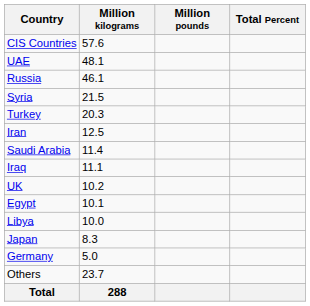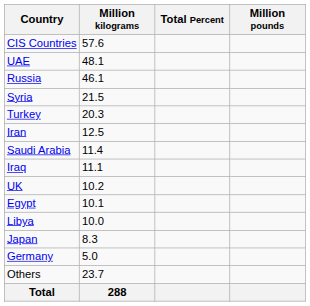columns swapped: Million pounds <-> Total Percent
